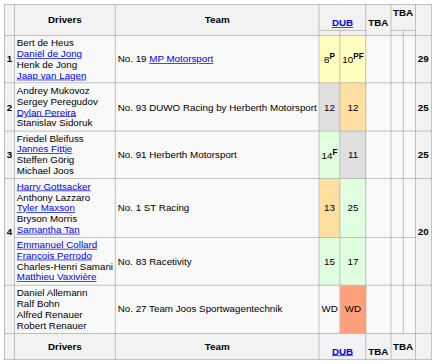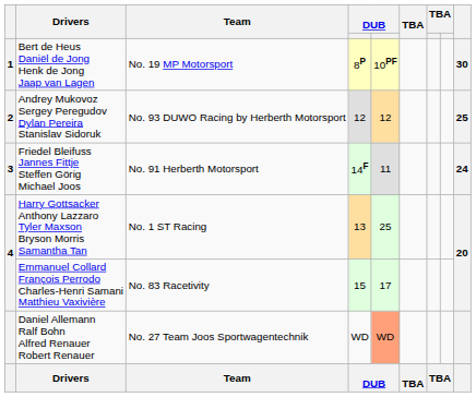Bert de Heus Daniël de Jong Henk de Jong Jaap van Lagen | column 9: 29 -> 30
Friedel Bleifuss Jannes Fittje Steffen Görig Michael Joos | column 9: 25 -> 24
